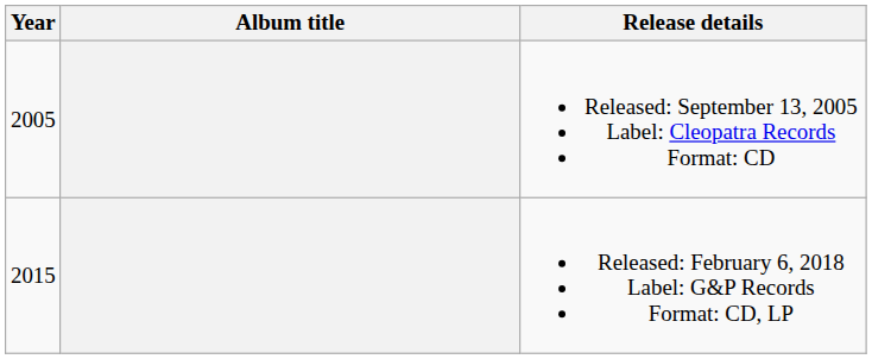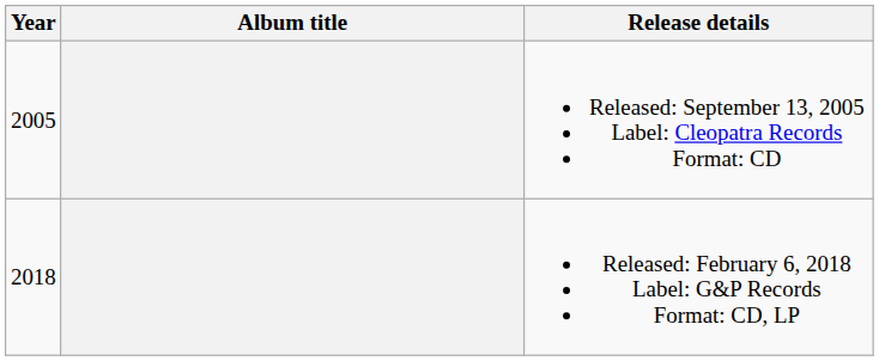Released: February 6, 2018 Label: G&P Records Format: CD, LP | Year: 2015 -> 2018
